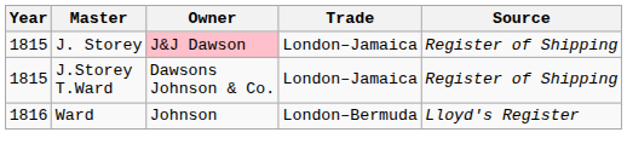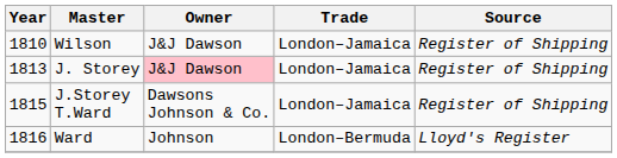+ row: 1810 | Wilson | J&J Dawson | London–Jamaica | Register of Shipping
J. Storey | Year: 1815 -> 1813
